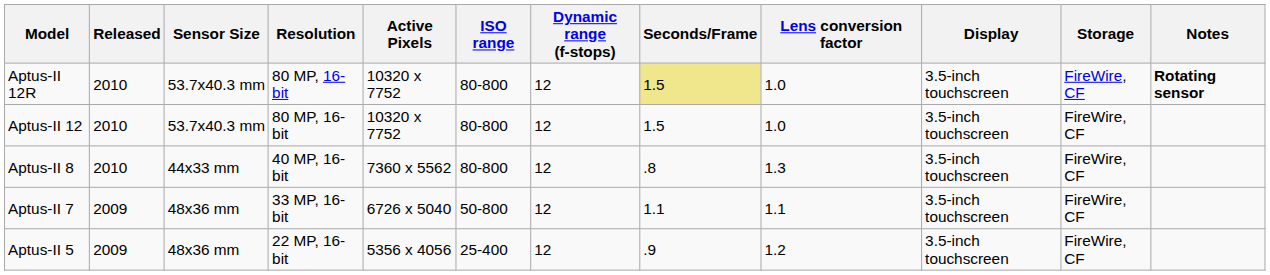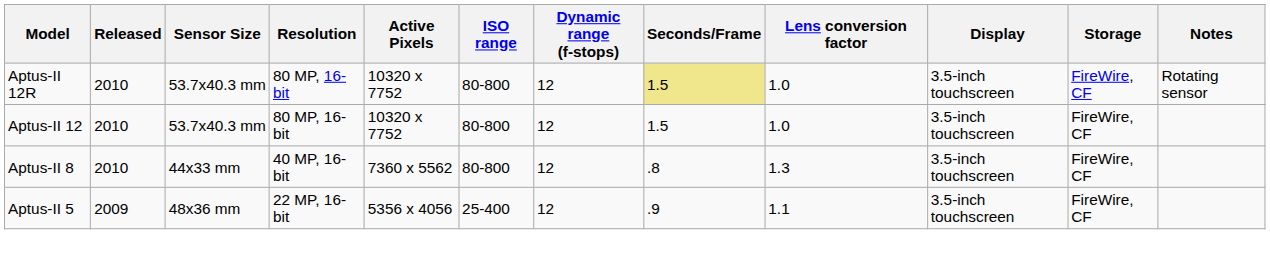Aptus-II 12R | Notes: bold -> normal
- row: Aptus-II 7 | 2009 | 48x36 mm | 33 MP, 16-bit | 6726 x 5040 | 50-800 | 12 | 1.1 | 1.1 | 3.5-inch touchscreen | FireWire, CF
Aptus-II 5 | Lens conversion factor: 1.2 -> 1.1
